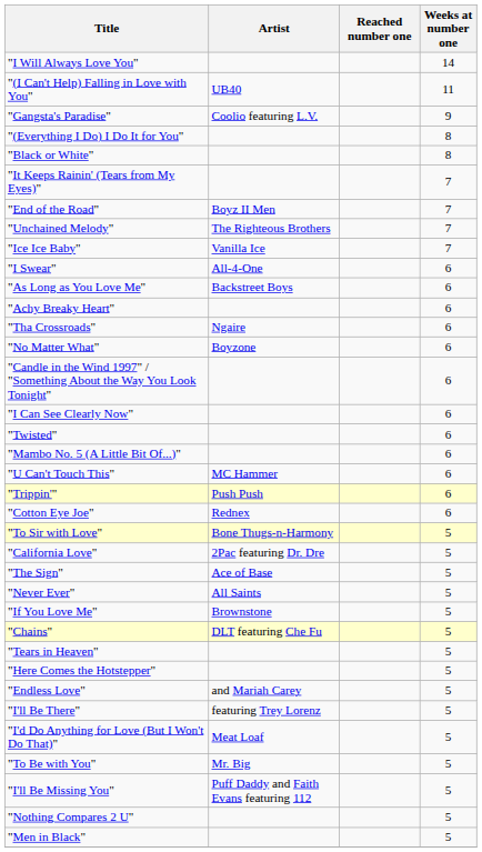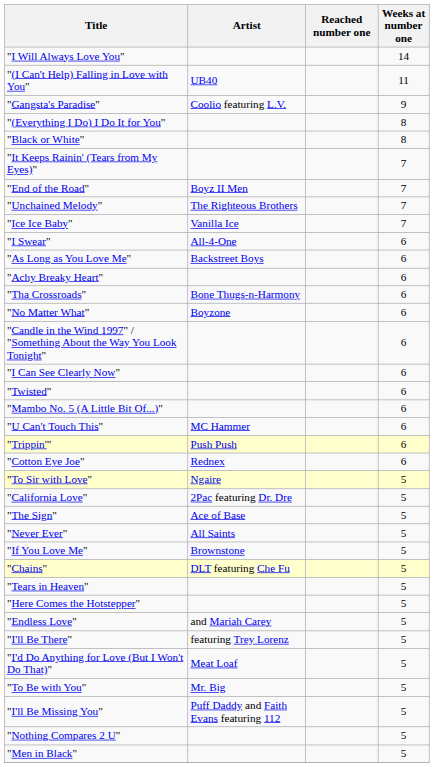"Tha Crossroads" | Artist: Ngaire -> Bone Thugs-n-Harmony
"To Sir with Love" | Artist: Bone Thugs-n-Harmony -> Ngaire
